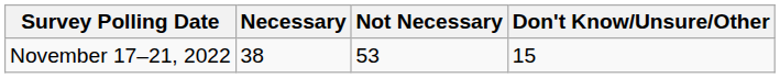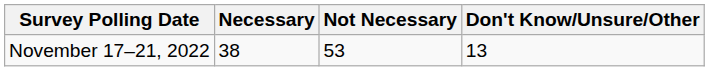November 17–21, 2022 | Don't Know/Unsure/Other: 15 -> 13
